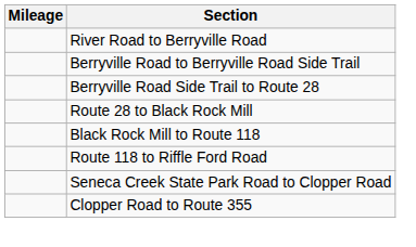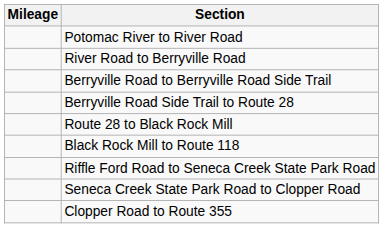+ row: Potomac River to River Road
- row: Route 118 to Riffle Ford Road
+ row: Riffle Ford Road to Seneca Creek State Park Road
